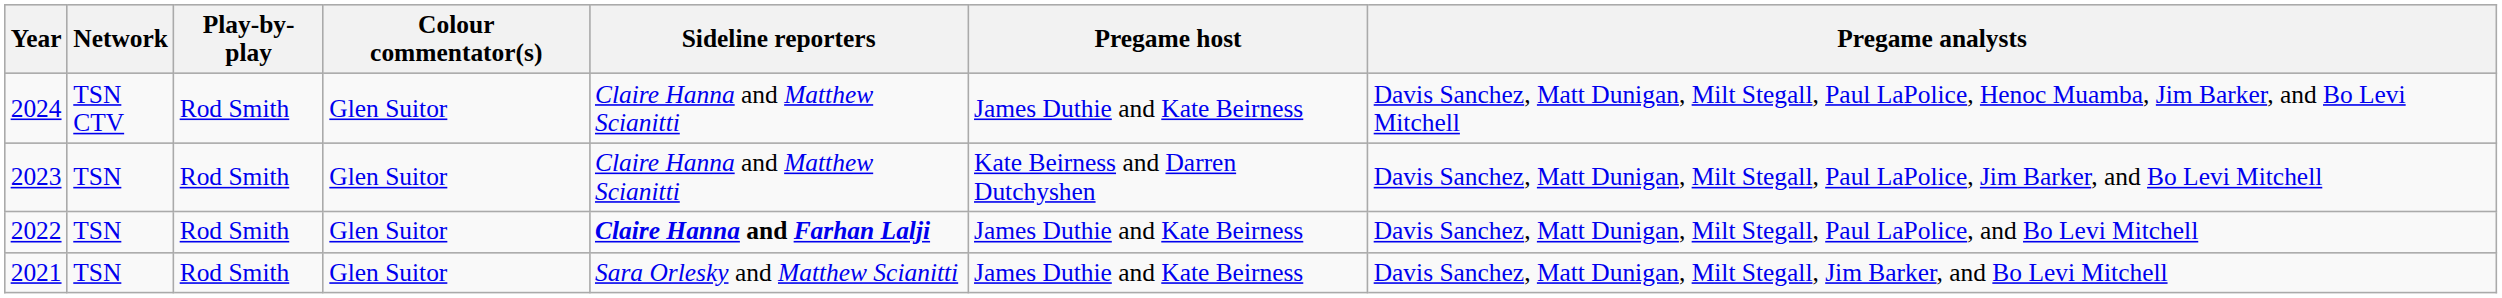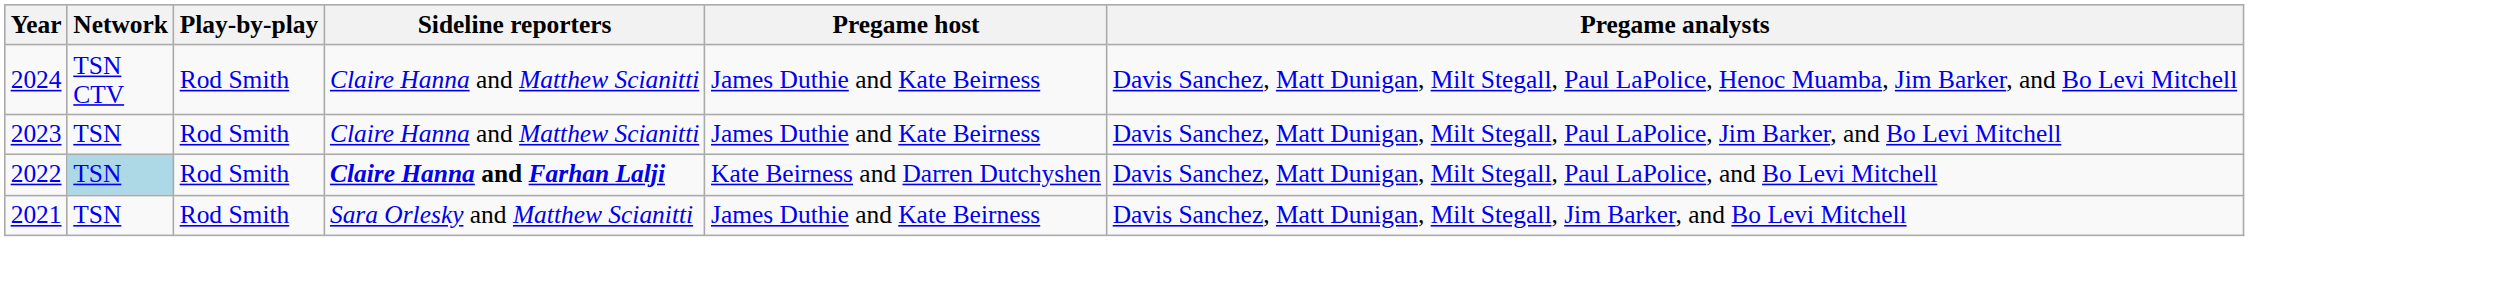- column: Colour commentator(s) | Glen Suitor | Glen Suitor | Glen Suitor | Glen Suitor
2023 | Pregame host: Kate Beirness and Darren Dutchyshen -> James Duthie and Kate Beirness
2022 | Network: no background -> lightblue background
2022 | Pregame host: James Duthie and Kate Beirness -> Kate Beirness and Darren Dutchyshen
